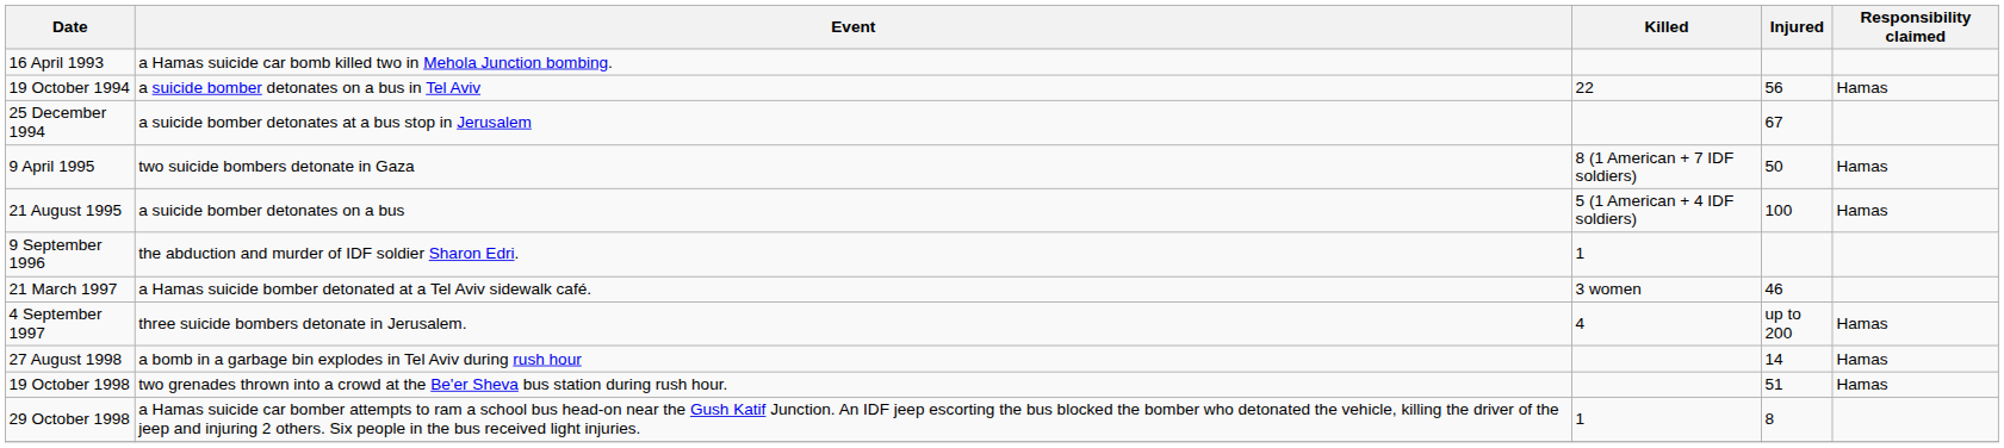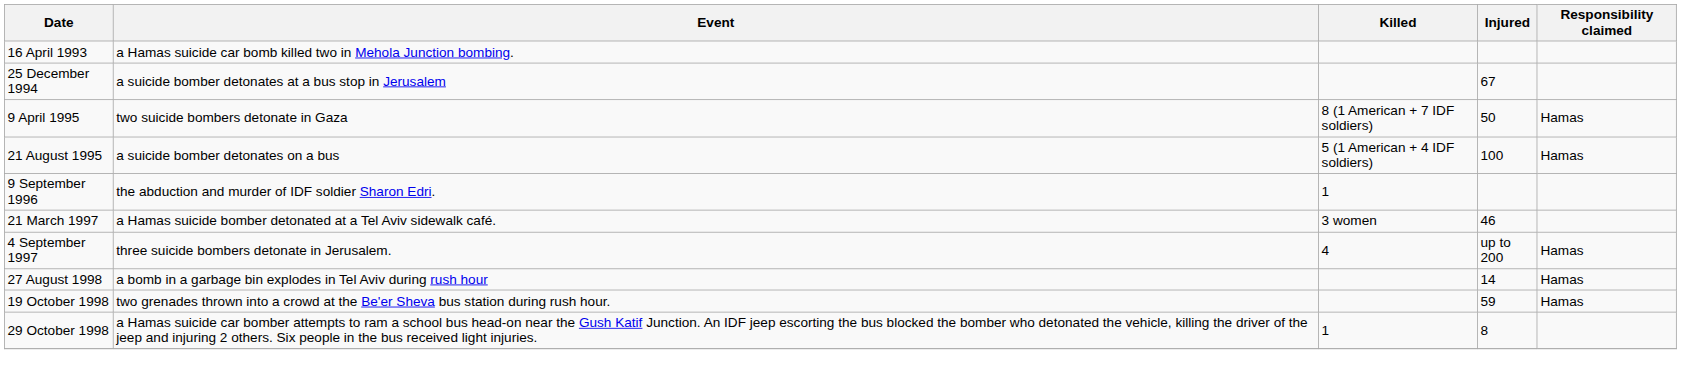- row: 19 October 1994 | a suicide bomber detonates on a bus in Tel Aviv | 22 | 56 | Hamas
19 October 1998 | Injured: 51 -> 59
